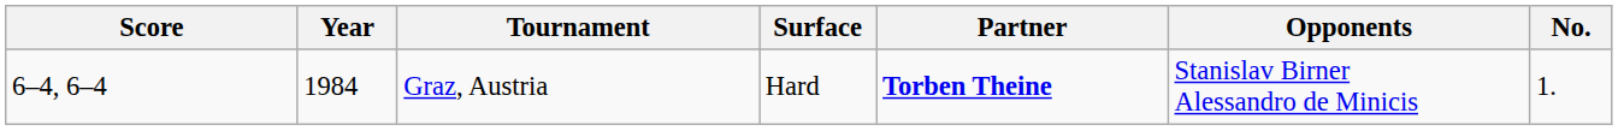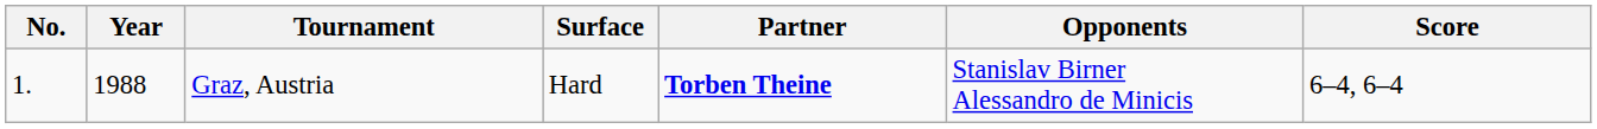columns swapped: No. <-> Score
Graz, Austria | Year: 1984 -> 1988
